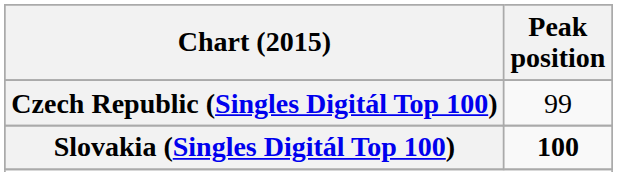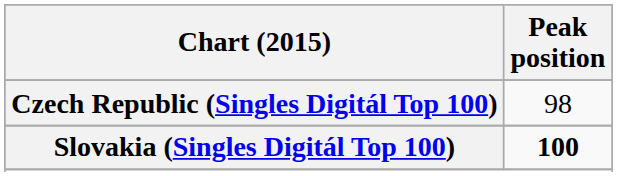Czech Republic (Singles Digitál Top 100) | Peak position: 99 -> 98
